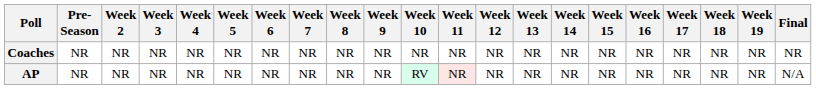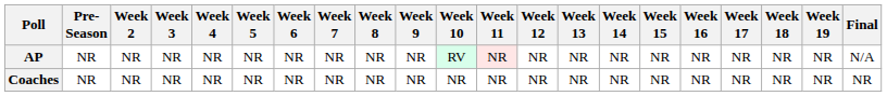rows swapped: AP <-> Coaches
